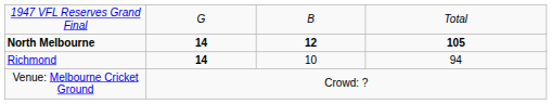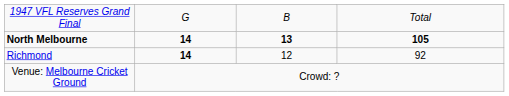North Melbourne | column 3: 12 -> 13
Richmond | column 3: 10 -> 12
Richmond | column 4: 94 -> 92
